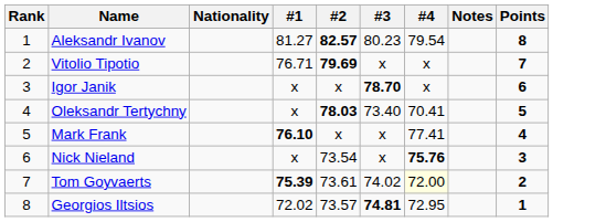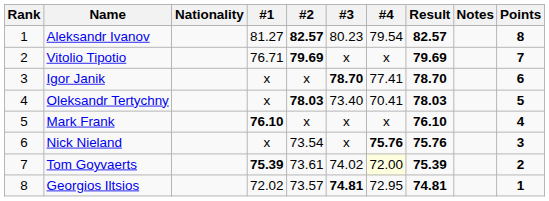+ column: Result | 82.57 | 79.69 | 78.70 | 78.03 | 76.10 | 75.76 | 75.39 | 74.81
Igor Janik | #4: x -> 77.41
Mark Frank | #4: 77.41 -> x
